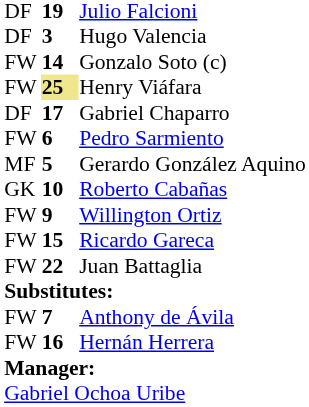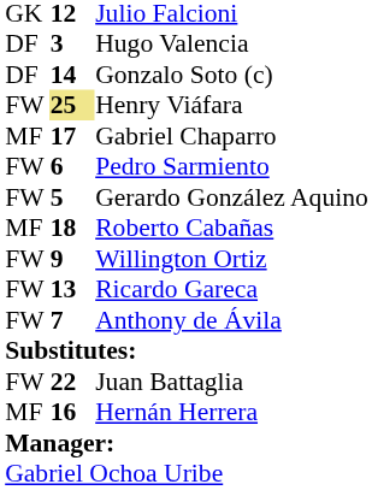Julio Falcioni | column 1: DF -> GK
Julio Falcioni | column 2: 19 -> 12
Gonzalo Soto (c) | column 1: FW -> DF
Gabriel Chaparro | column 1: DF -> MF
Gerardo González Aquino | column 1: MF -> FW
Roberto Cabañas | column 1: GK -> MF
Roberto Cabañas | column 2: 10 -> 18
Ricardo Gareca | column 2: 15 -> 13
rows swapped: Juan Battaglia <-> Anthony de Ávila
Hernán Herrera | column 1: FW -> MF
